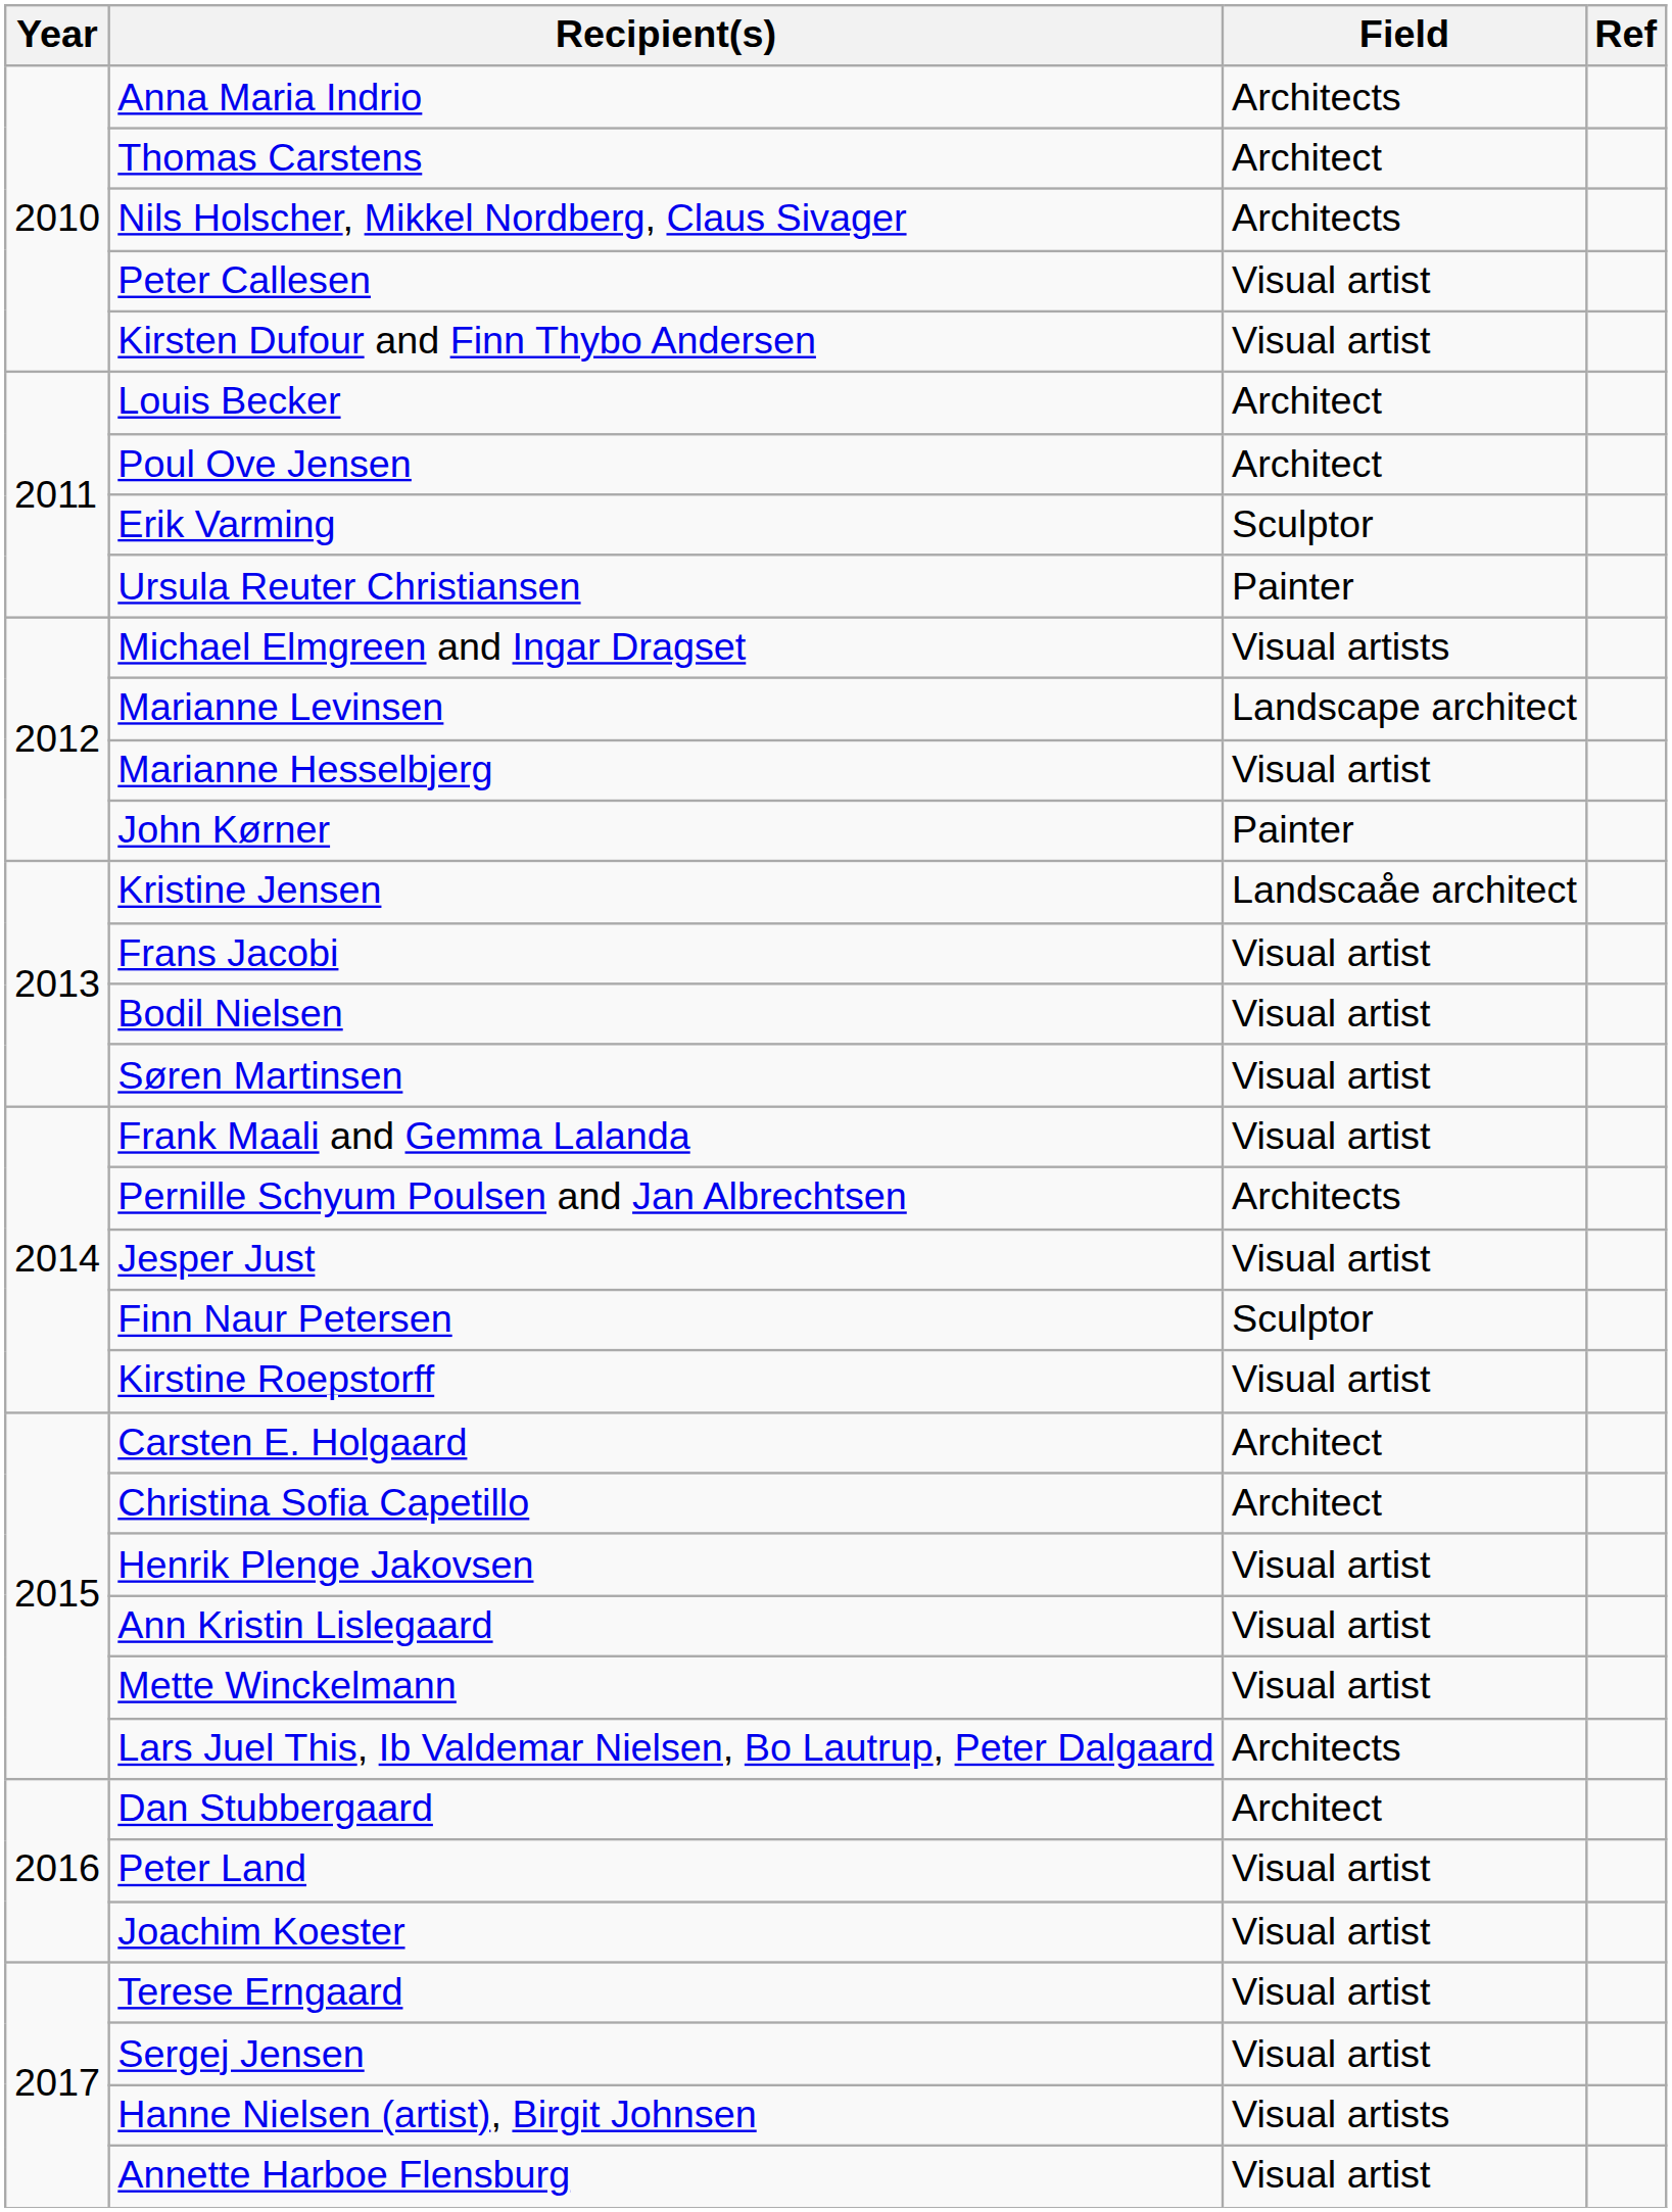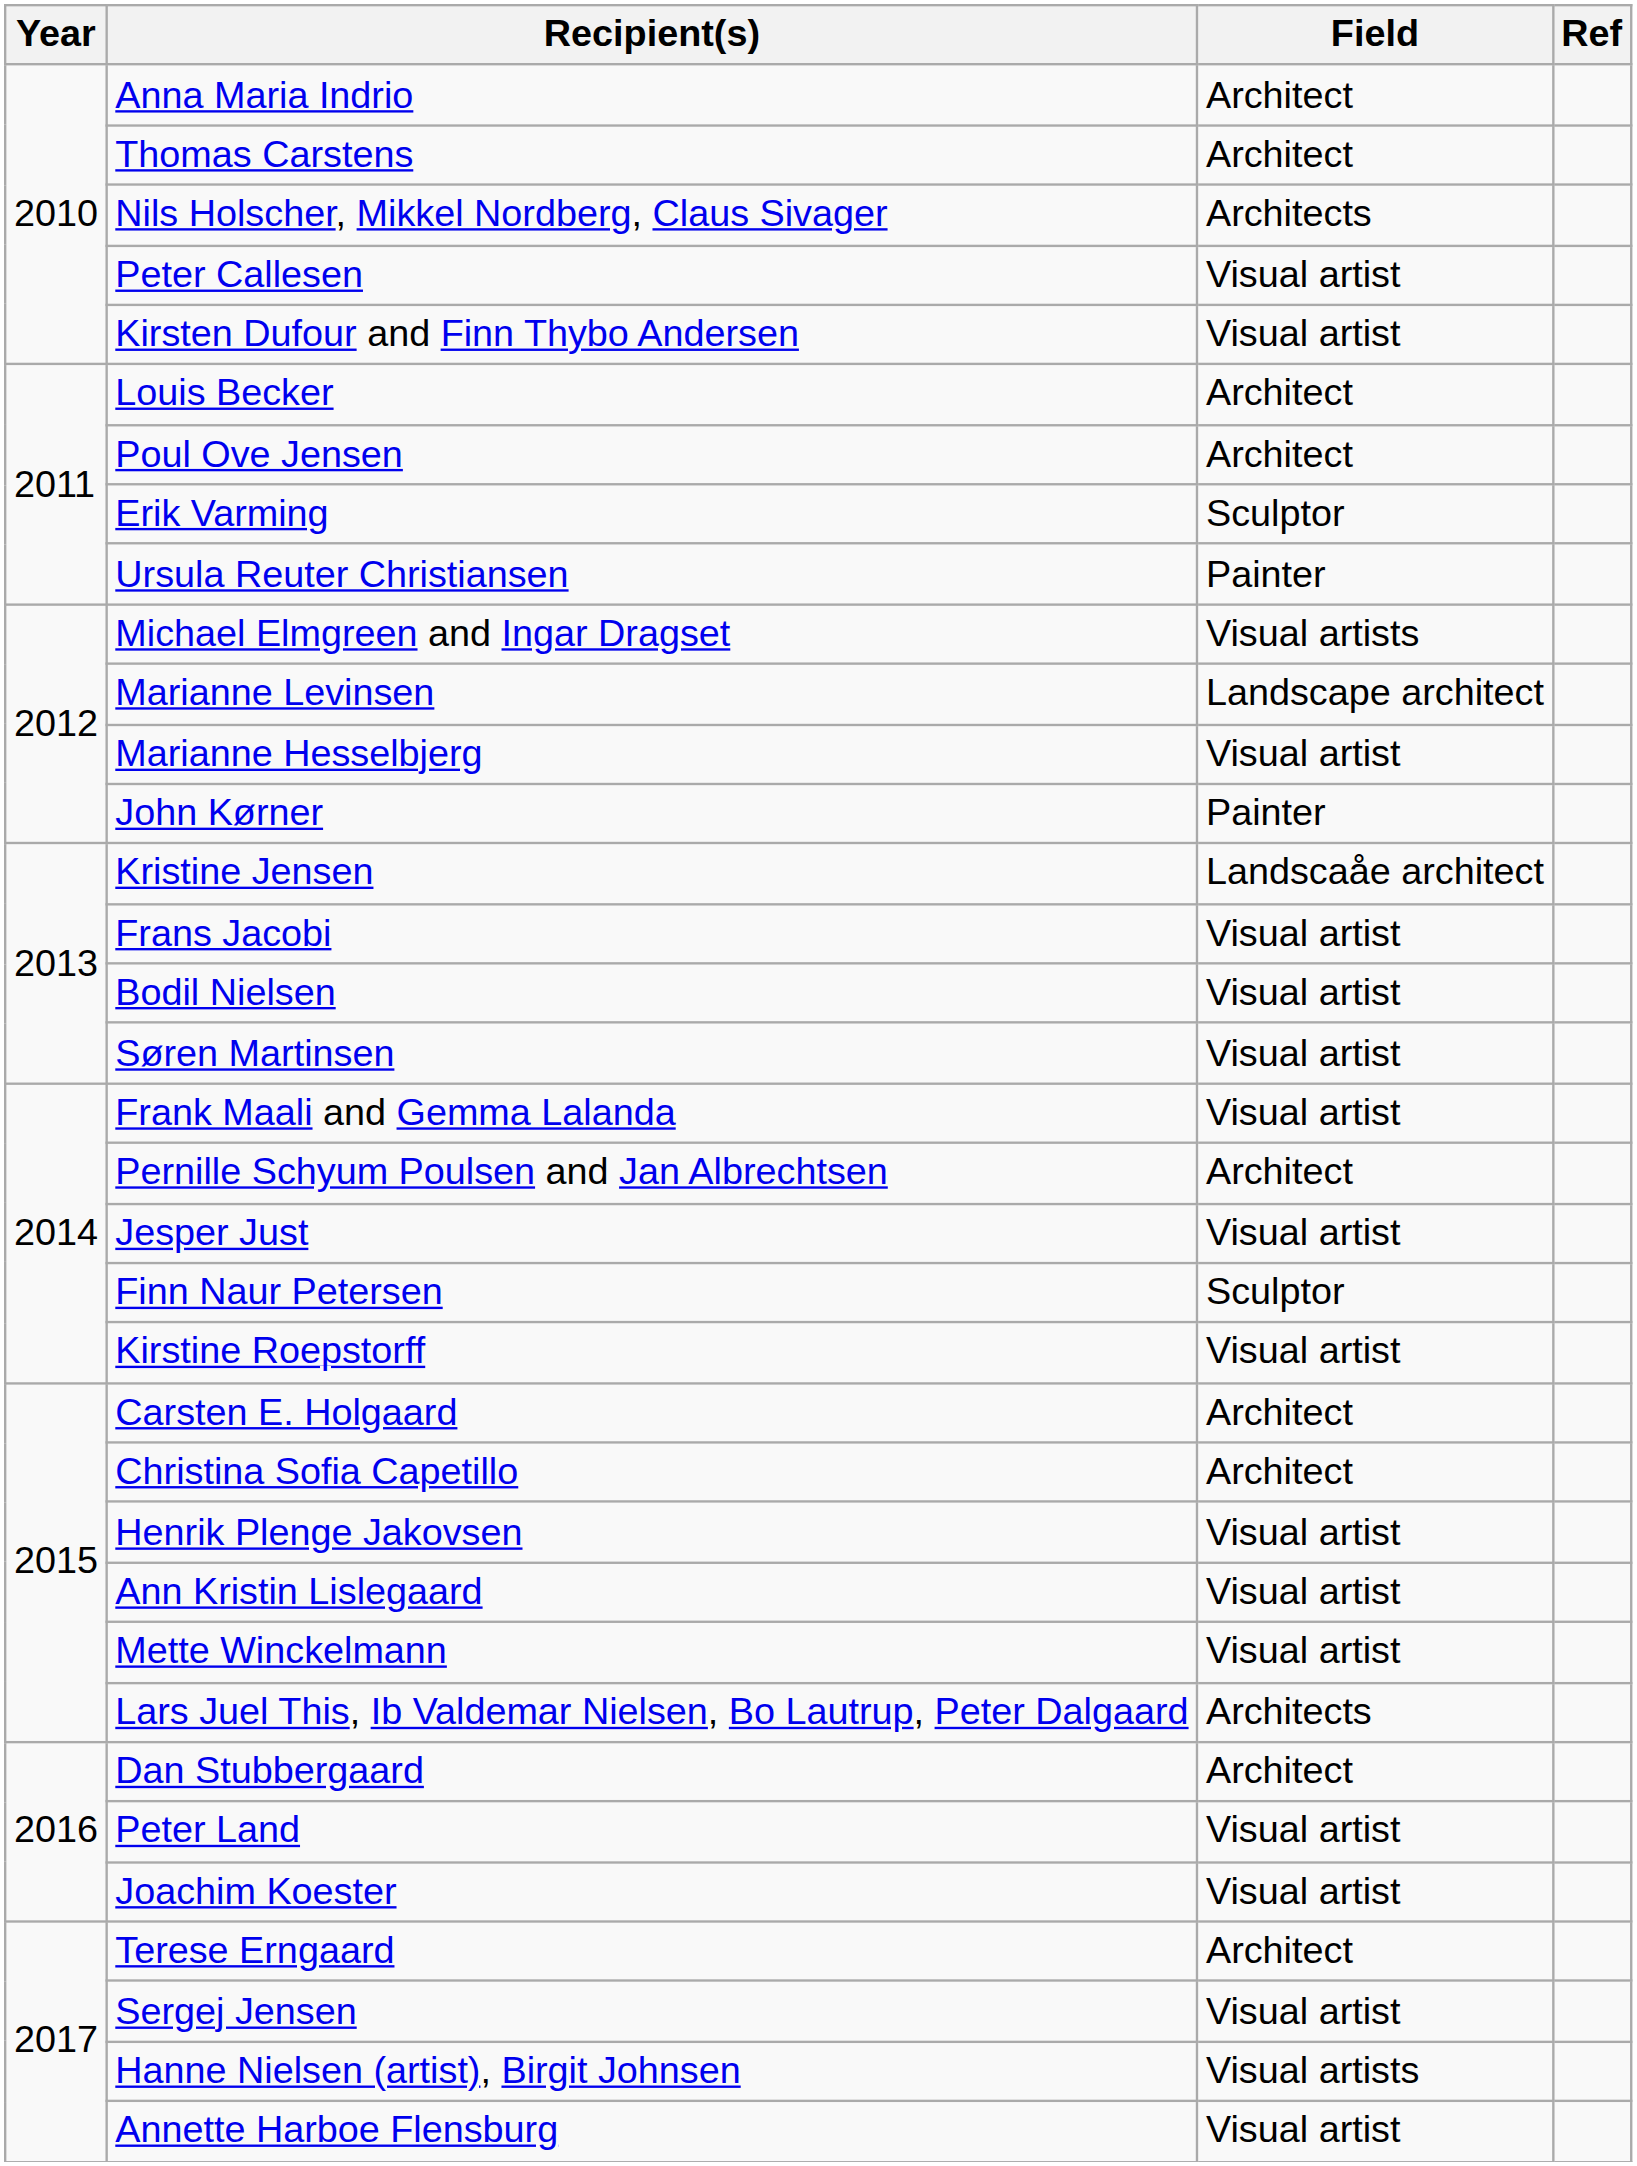Anna Maria Indrio | Field: Architects -> Architect
Pernille Schyum Poulsen and Jan Albrechtsen | Field: Architects -> Architect
Terese Erngaard | Field: Visual artist -> Architect
